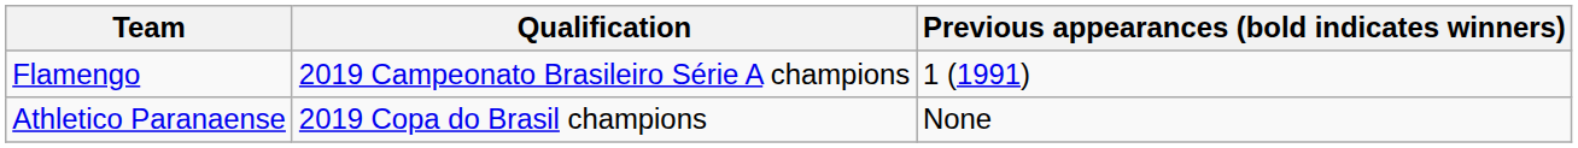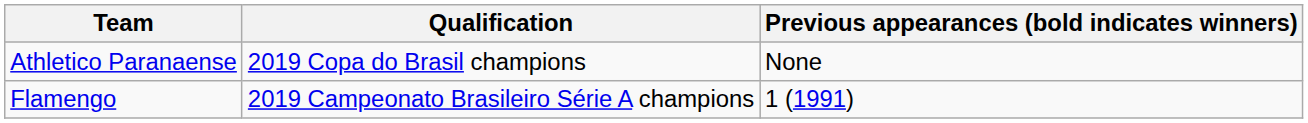rows swapped: Flamengo <-> Athletico Paranaense
